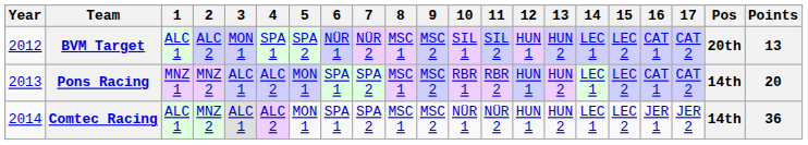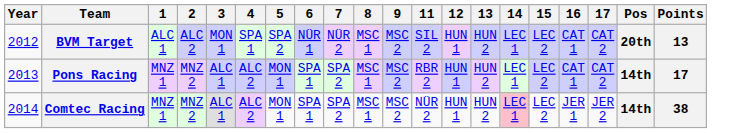- column: 10 | SIL 1 | RBR 1 | NÜR 1
Pons Racing | Points: 20 -> 17
Comtec Racing | 1: ALC 1 -> MNZ 1
Comtec Racing | 14: no background -> pink background
Comtec Racing | Points: 36 -> 38
